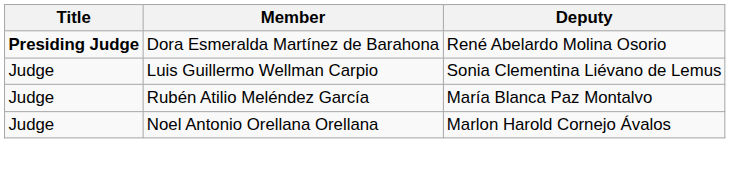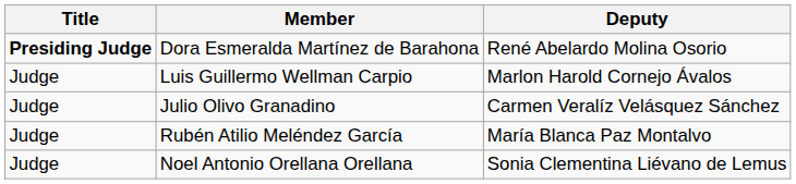Luis Guillermo Wellman Carpio | Deputy: Sonia Clementina Liévano de Lemus -> Marlon Harold Cornejo Ávalos
+ row: Judge | Julio Olivo Granadino | Carmen Veralíz Velásquez Sánchez
Noel Antonio Orellana Orellana | Deputy: Marlon Harold Cornejo Ávalos -> Sonia Clementina Liévano de Lemus
